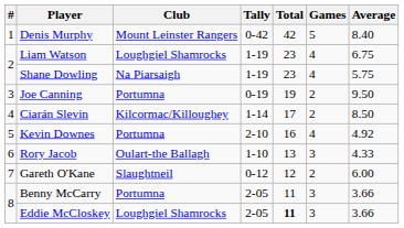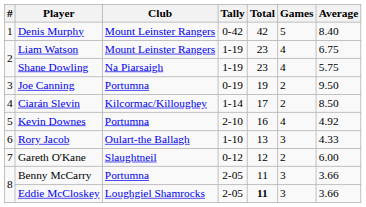Liam Watson | Club: Loughgiel Shamrocks -> Mount Leinster Rangers
